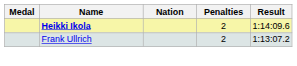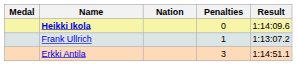Heikki Ikola | Penalties: 2 -> 0
Frank Ullrich | Penalties: 2 -> 1
+ row: Erkki Antila | 3 | 1:14:51.1
